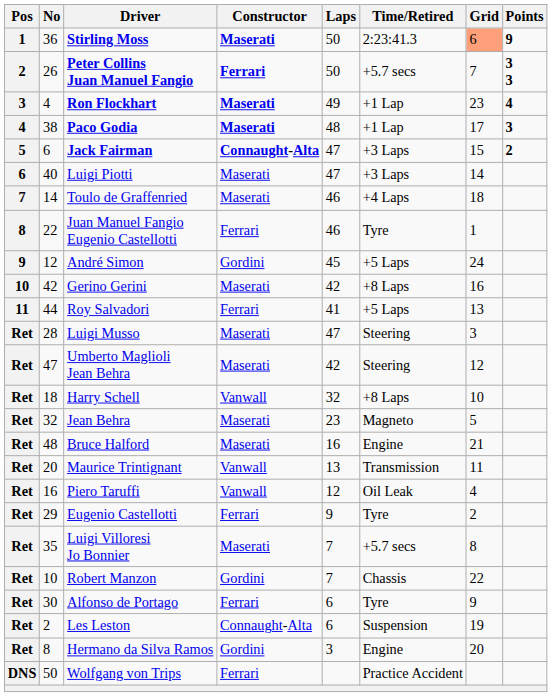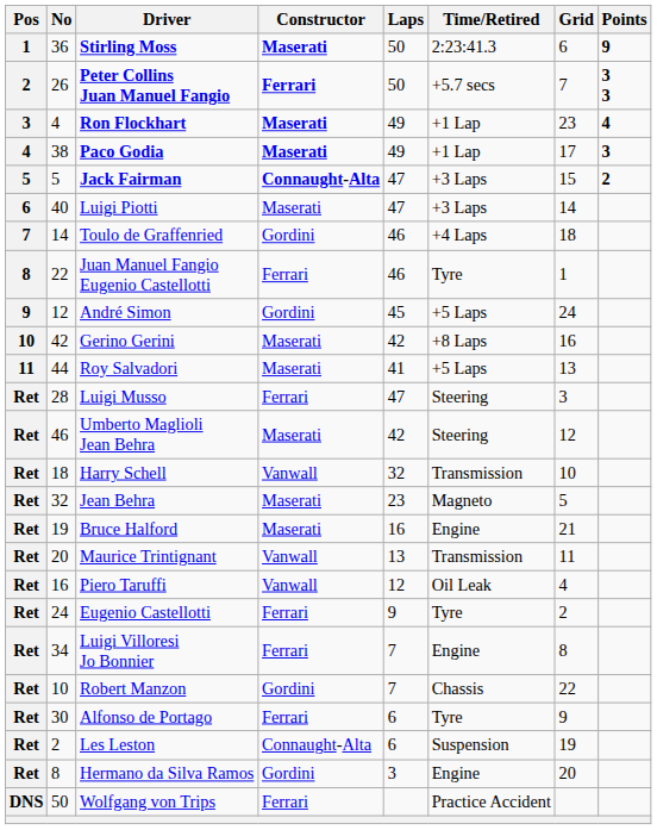Stirling Moss | Grid: lightsalmon background -> no background
Paco Godia | Laps: 48 -> 49
Jack Fairman | No: 6 -> 5
Toulo de Graffenried | Constructor: Maserati -> Gordini
Roy Salvadori | Constructor: Ferrari -> Maserati
Luigi Musso | Constructor: Maserati -> Ferrari
Umberto Maglioli Jean Behra | No: 47 -> 46
Harry Schell | Time/Retired: +8 Laps -> Transmission
Bruce Halford | No: 48 -> 19
Eugenio Castellotti | No: 29 -> 24
Luigi Villoresi Jo Bonnier | No: 35 -> 34
Luigi Villoresi Jo Bonnier | Constructor: Maserati -> Ferrari
Luigi Villoresi Jo Bonnier | Time/Retired: +5.7 secs -> Engine
